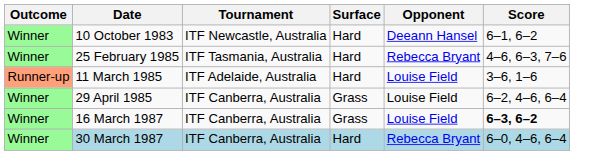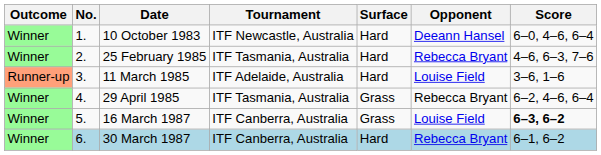+ column: No. | 1. | 2. | 3. | 4. | 5. | 6.
10 October 1983 | Score: 6–1, 6–2 -> 6–0, 4–6, 6–4
29 April 1985 | Tournament: ITF Canberra, Australia -> ITF Tasmania, Australia
29 April 1985 | Opponent: Louise Field -> Rebecca Bryant
30 March 1987 | Score: 6–0, 4–6, 6–4 -> 6–1, 6–2
